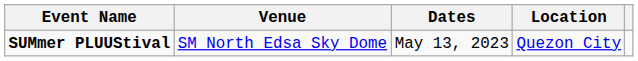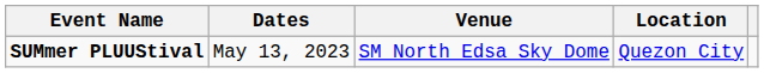columns swapped: Dates <-> Venue
